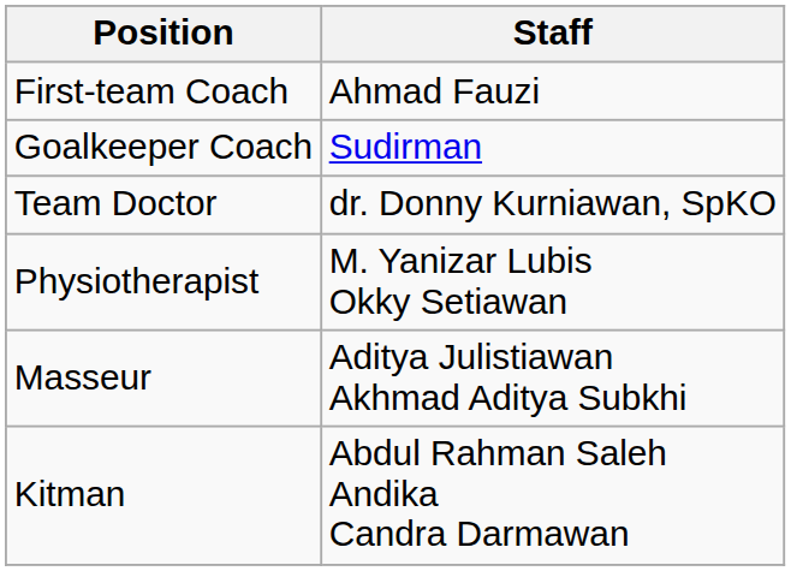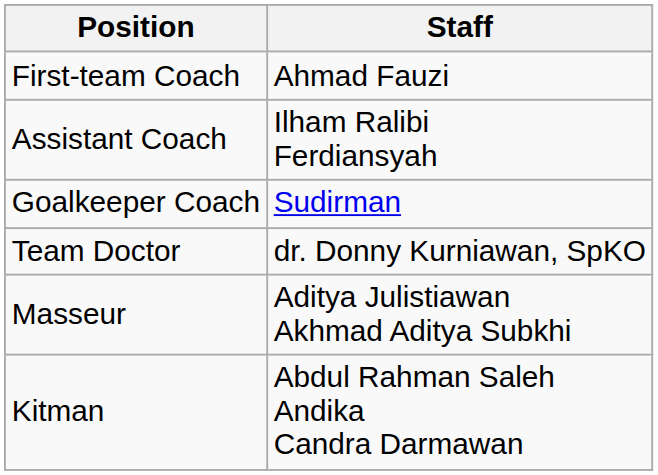+ row: Assistant Coach | Ilham Ralibi Ferdiansyah
- row: Physiotherapist | M. Yanizar Lubis Okky Setiawan
